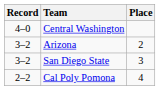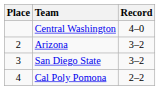columns swapped: Place <-> Record
